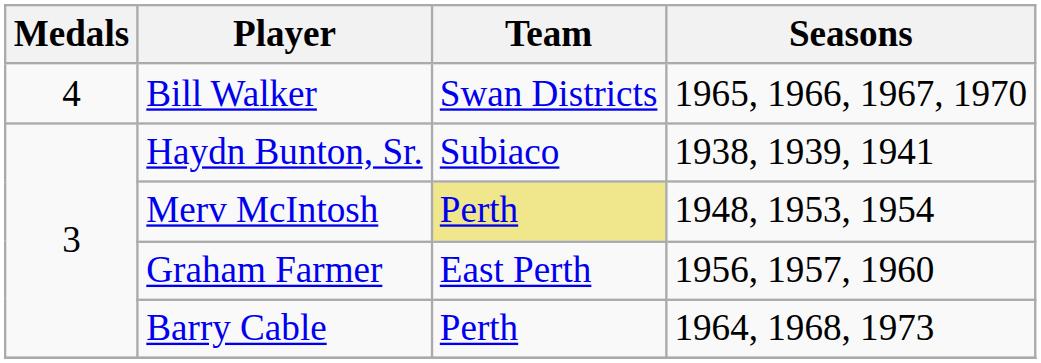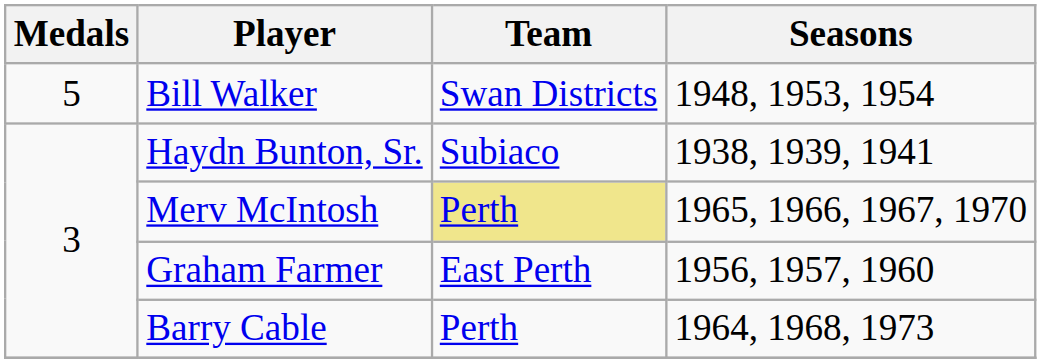Bill Walker | Medals: 4 -> 5
Bill Walker | Seasons: 1965, 1966, 1967, 1970 -> 1948, 1953, 1954
Merv McIntosh | Seasons: 1948, 1953, 1954 -> 1965, 1966, 1967, 1970
